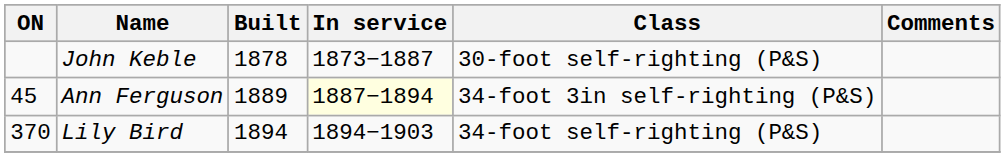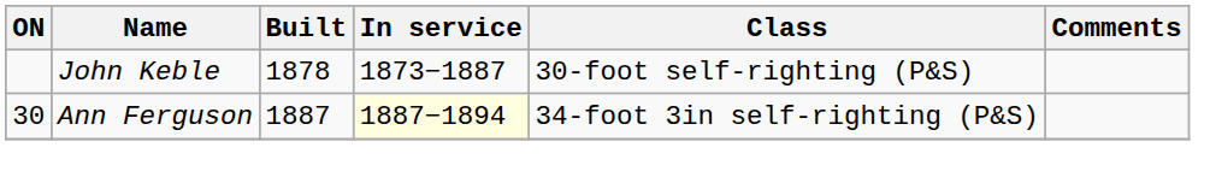Ann Ferguson | ON: 45 -> 30
Ann Ferguson | Built: 1889 -> 1887
- row: 370 | Lily Bird | 1894 | 1894−1903 | 34-foot self-righting (P&S)
